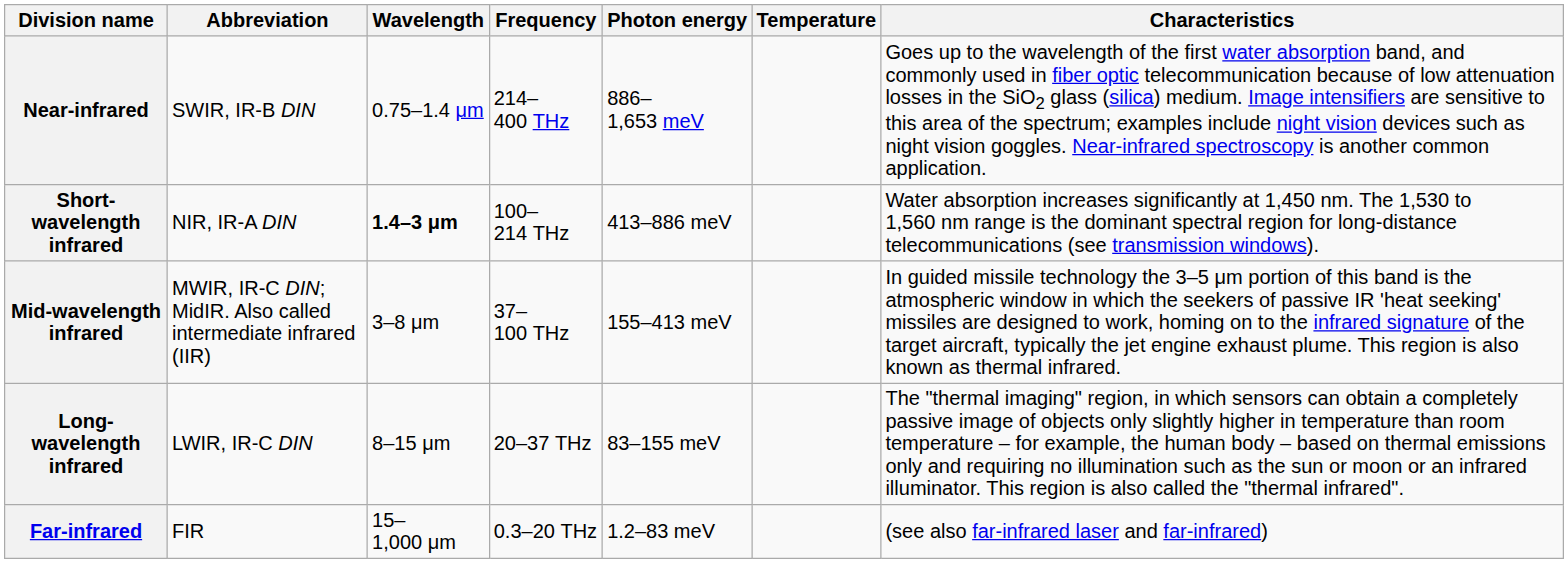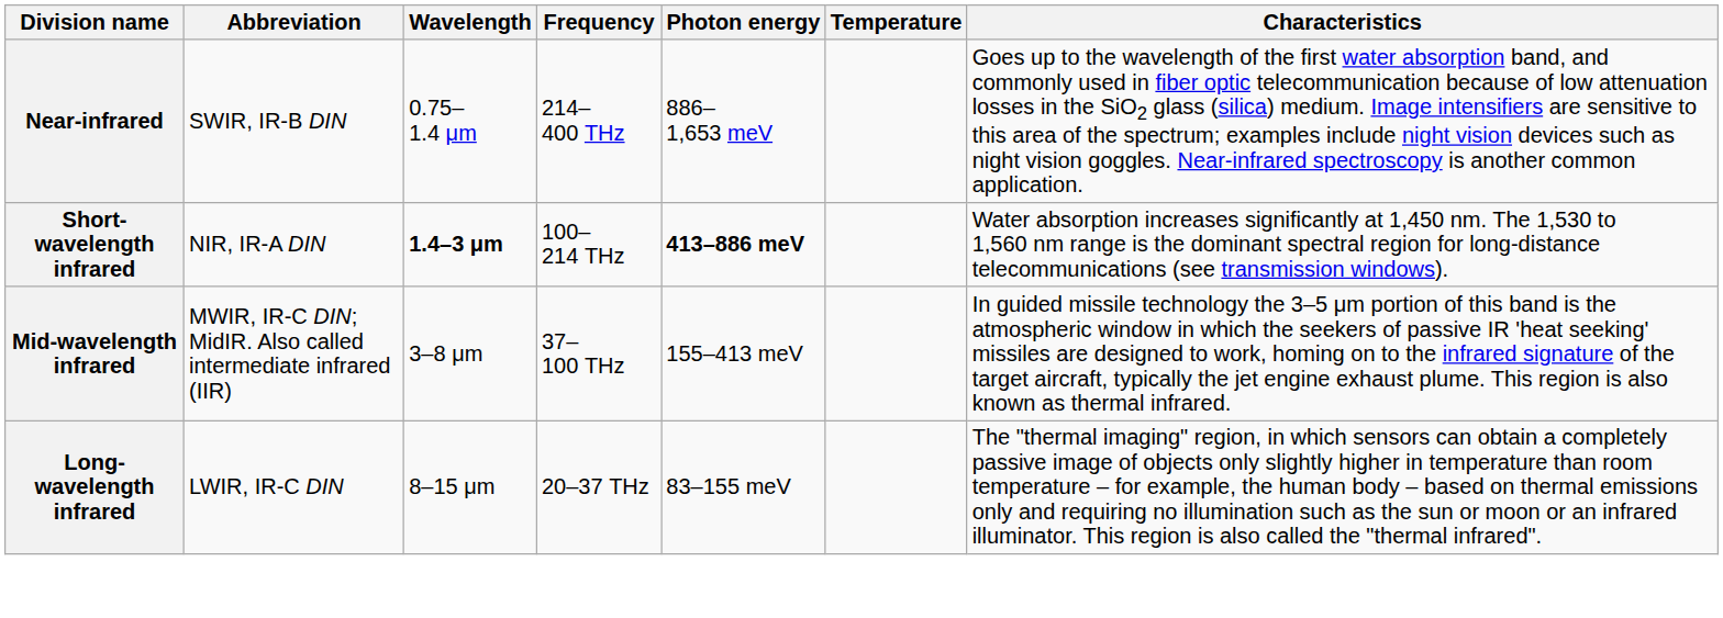Short-wavelength infrared | Photon energy: normal -> bold
- row: Far-infrared | FIR | 15–1,000 μm | 0.3–20 THz | 1.2–83 meV | (see also far-infrared laser and far-infrared)
